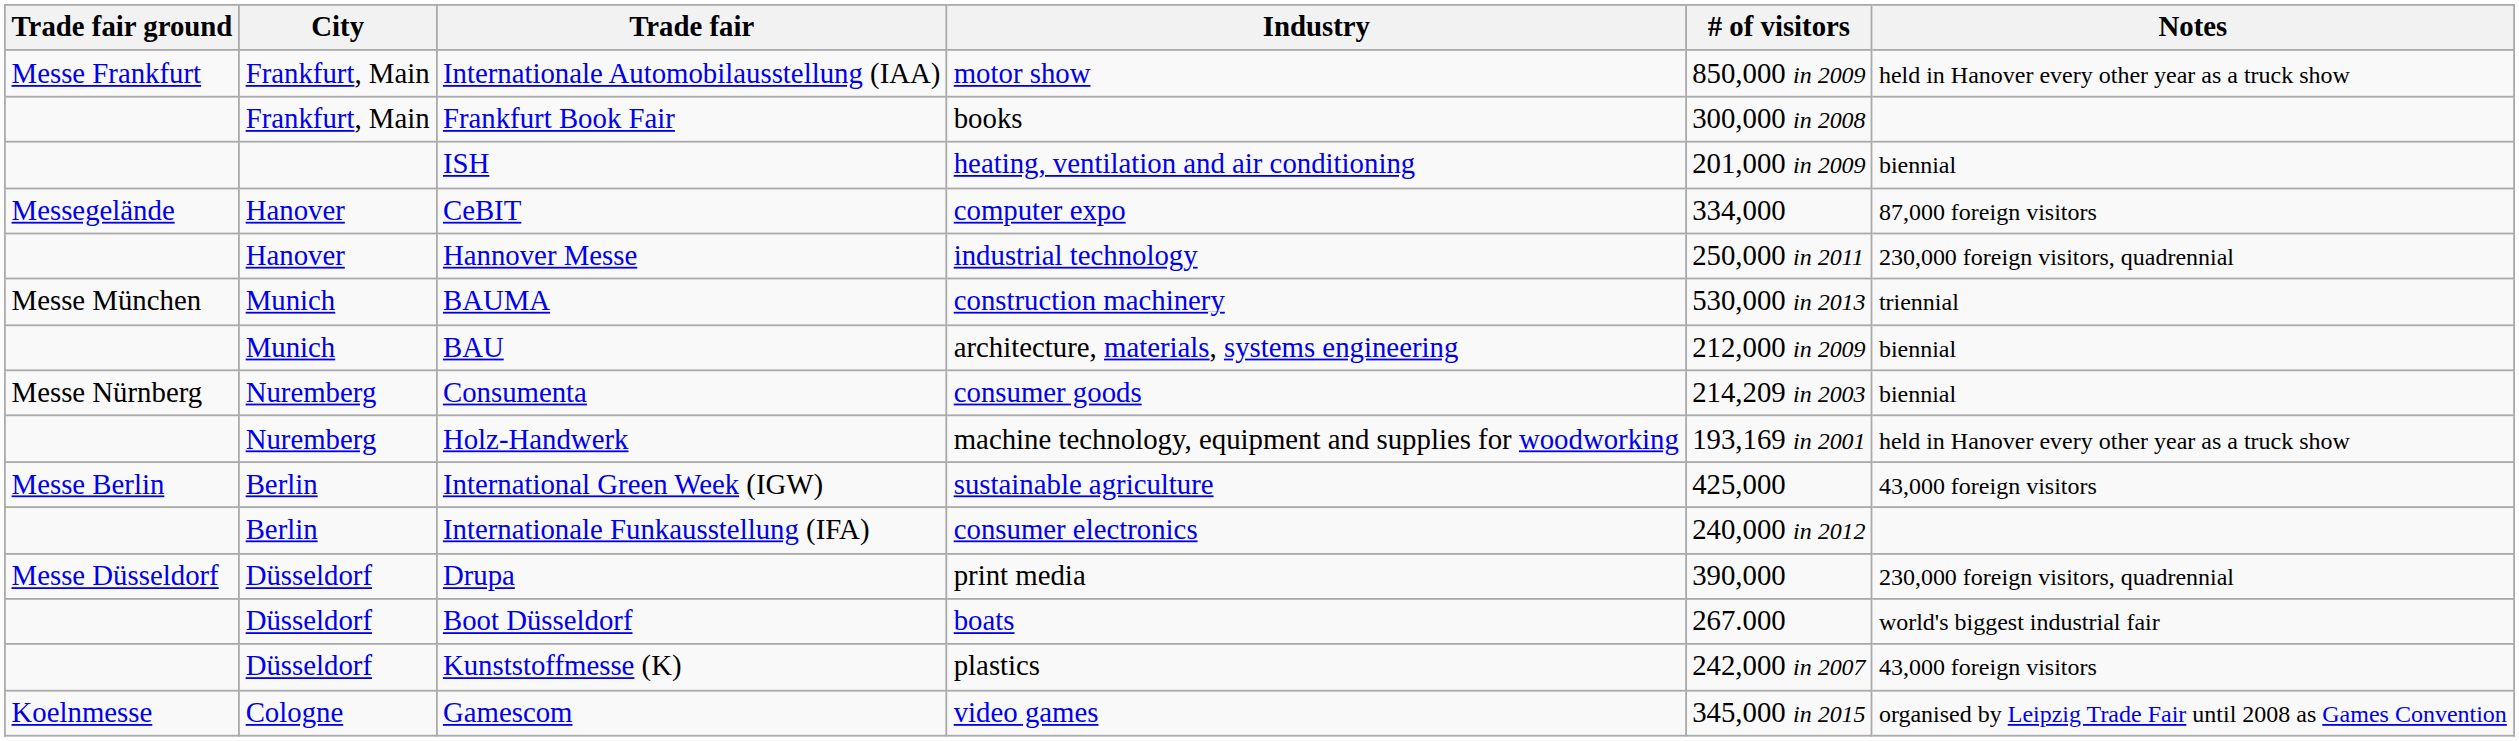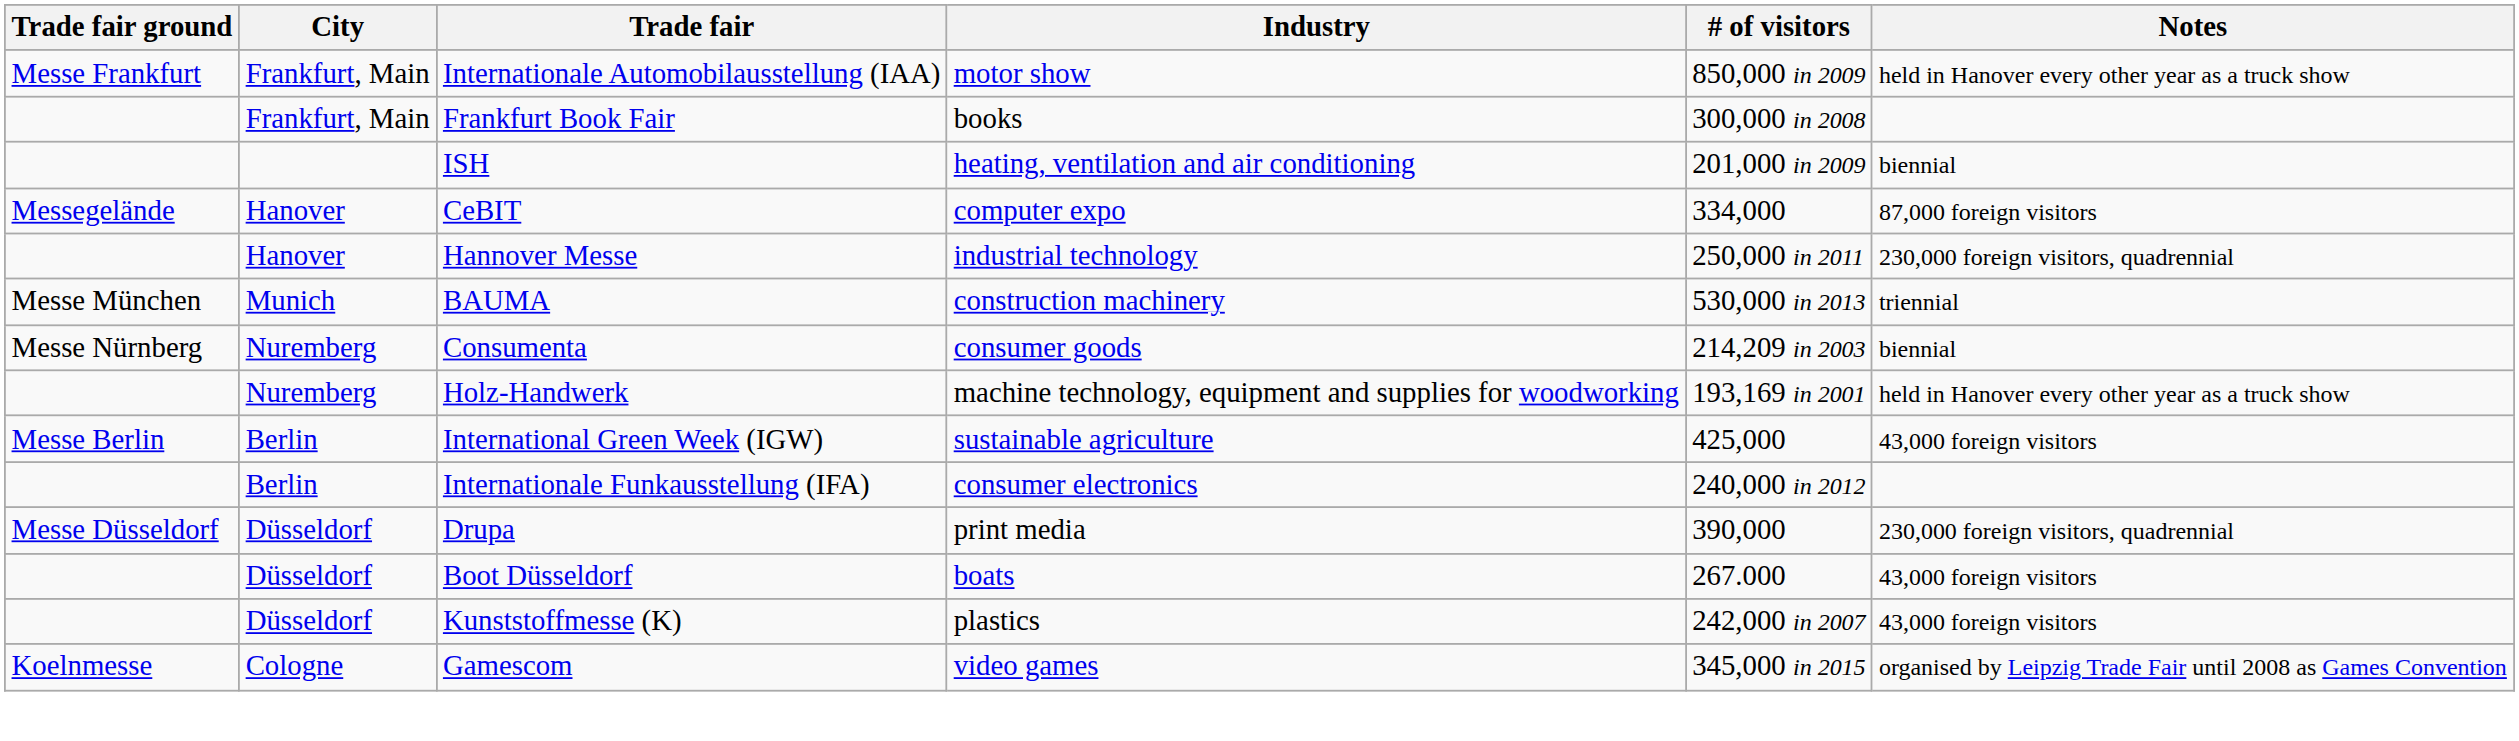- row: Munich | BAU | architecture, materials, systems engineering | 212,000 in 2009 | biennial
Boot Düsseldorf | Notes: world's biggest industrial fair -> 43,000 foreign visitors
